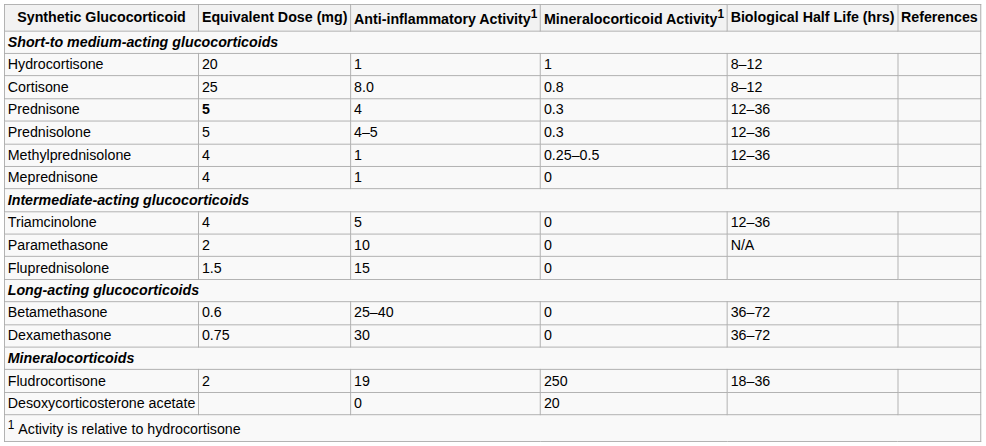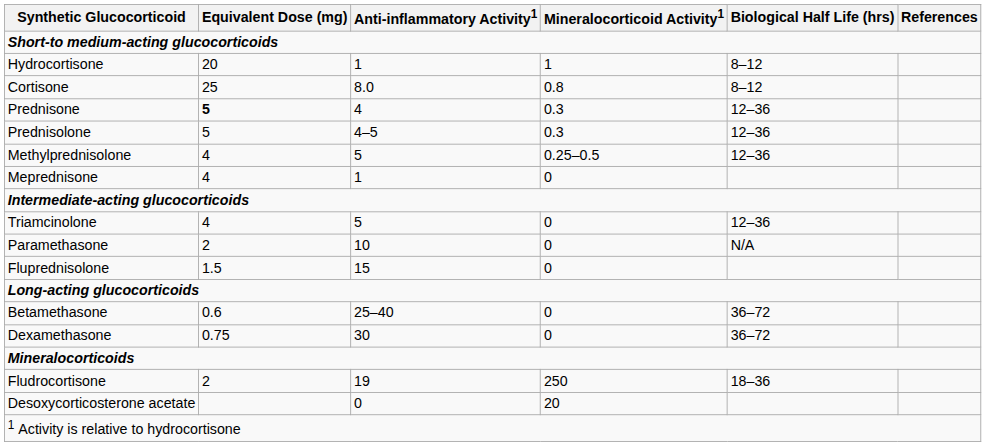Methylprednisolone | Anti-inflammatory Activity1: 1 -> 5
